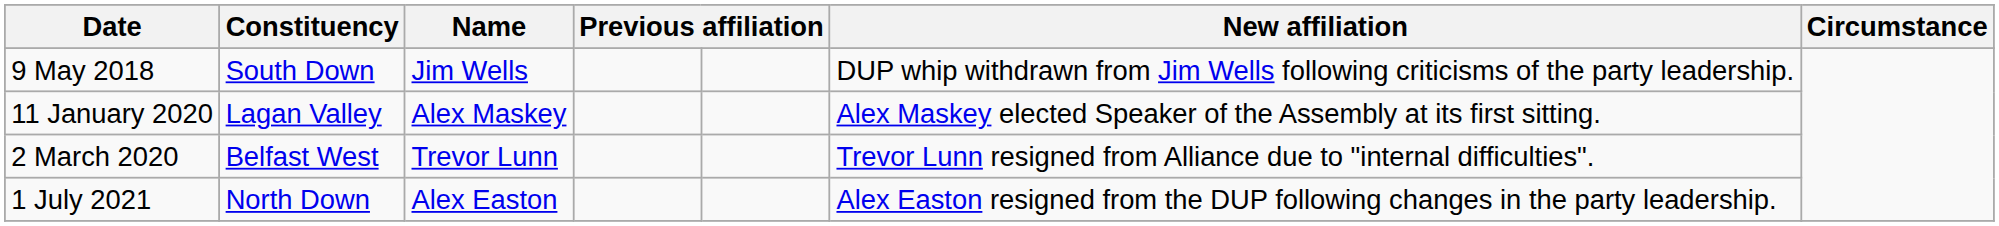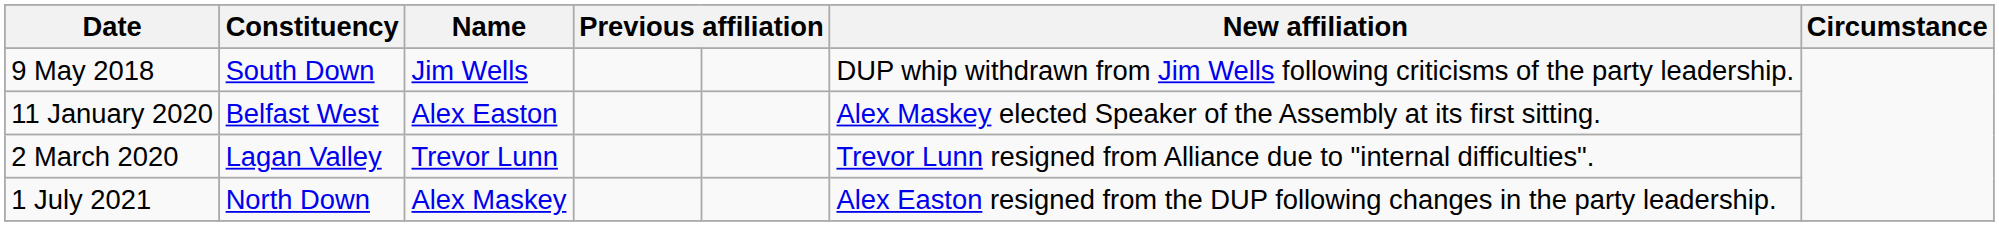11 January 2020 | Constituency: Lagan Valley -> Belfast West
11 January 2020 | Name: Alex Maskey -> Alex Easton
2 March 2020 | Constituency: Belfast West -> Lagan Valley
1 July 2021 | Name: Alex Easton -> Alex Maskey
